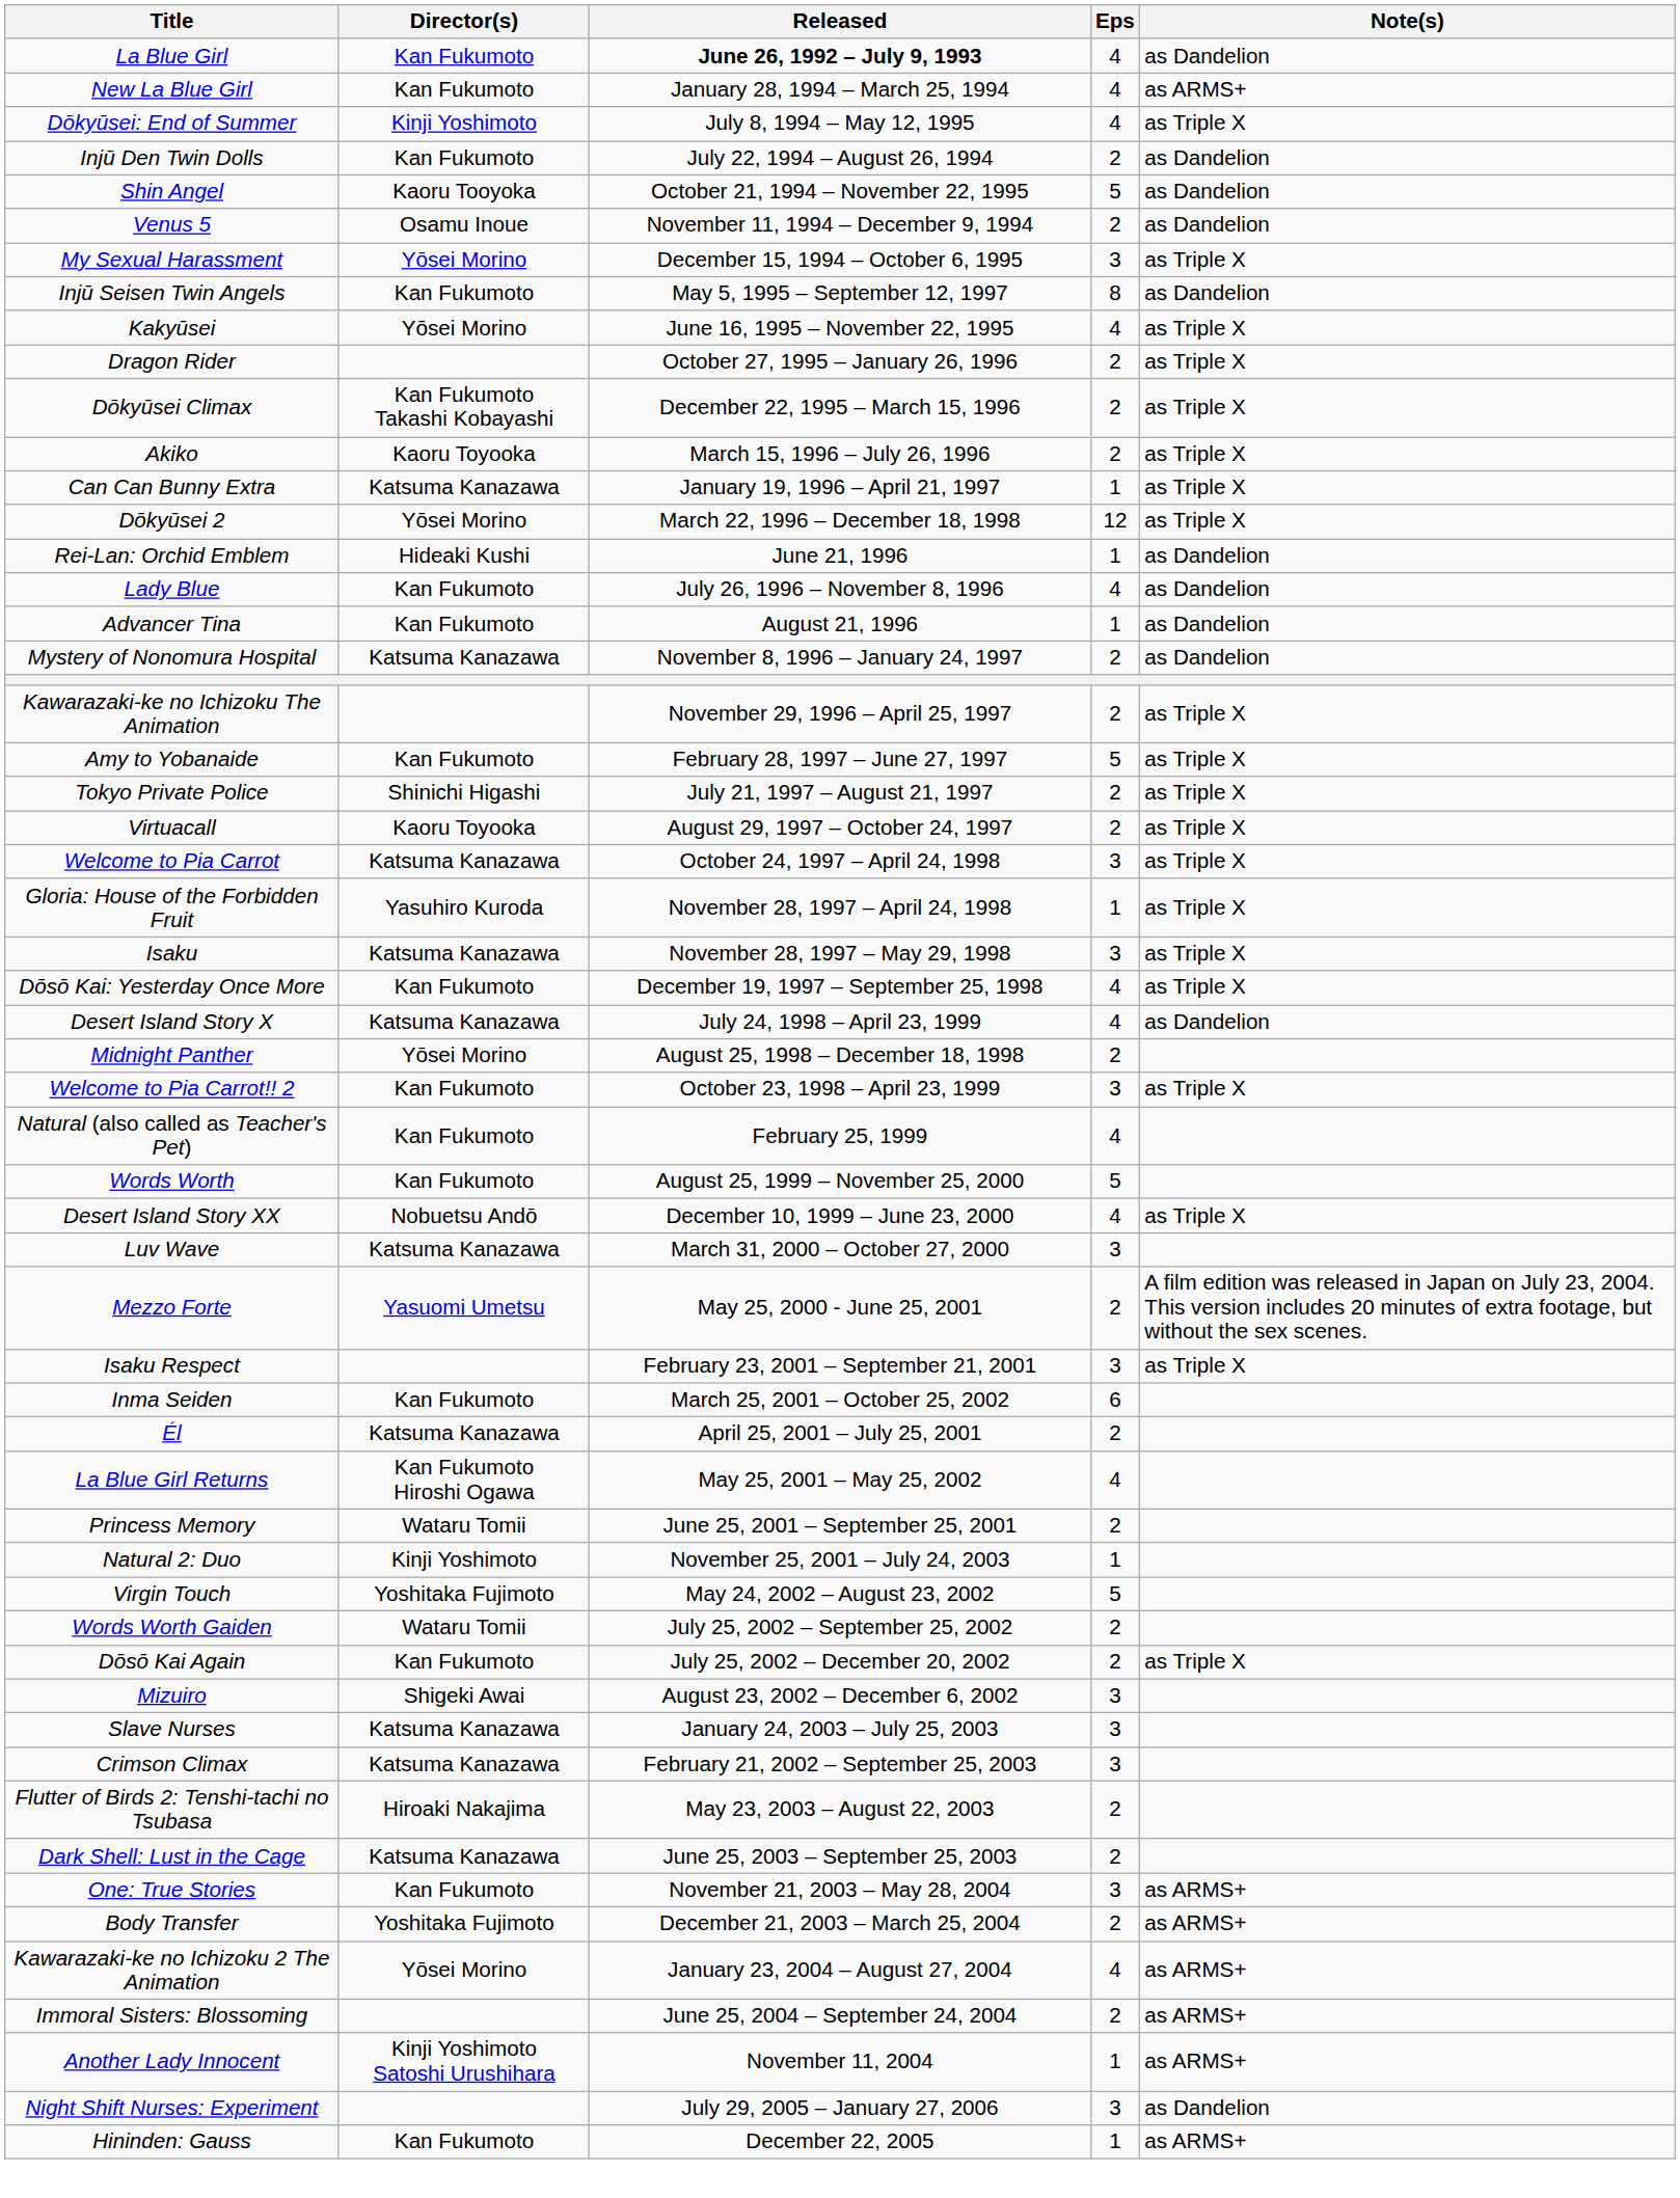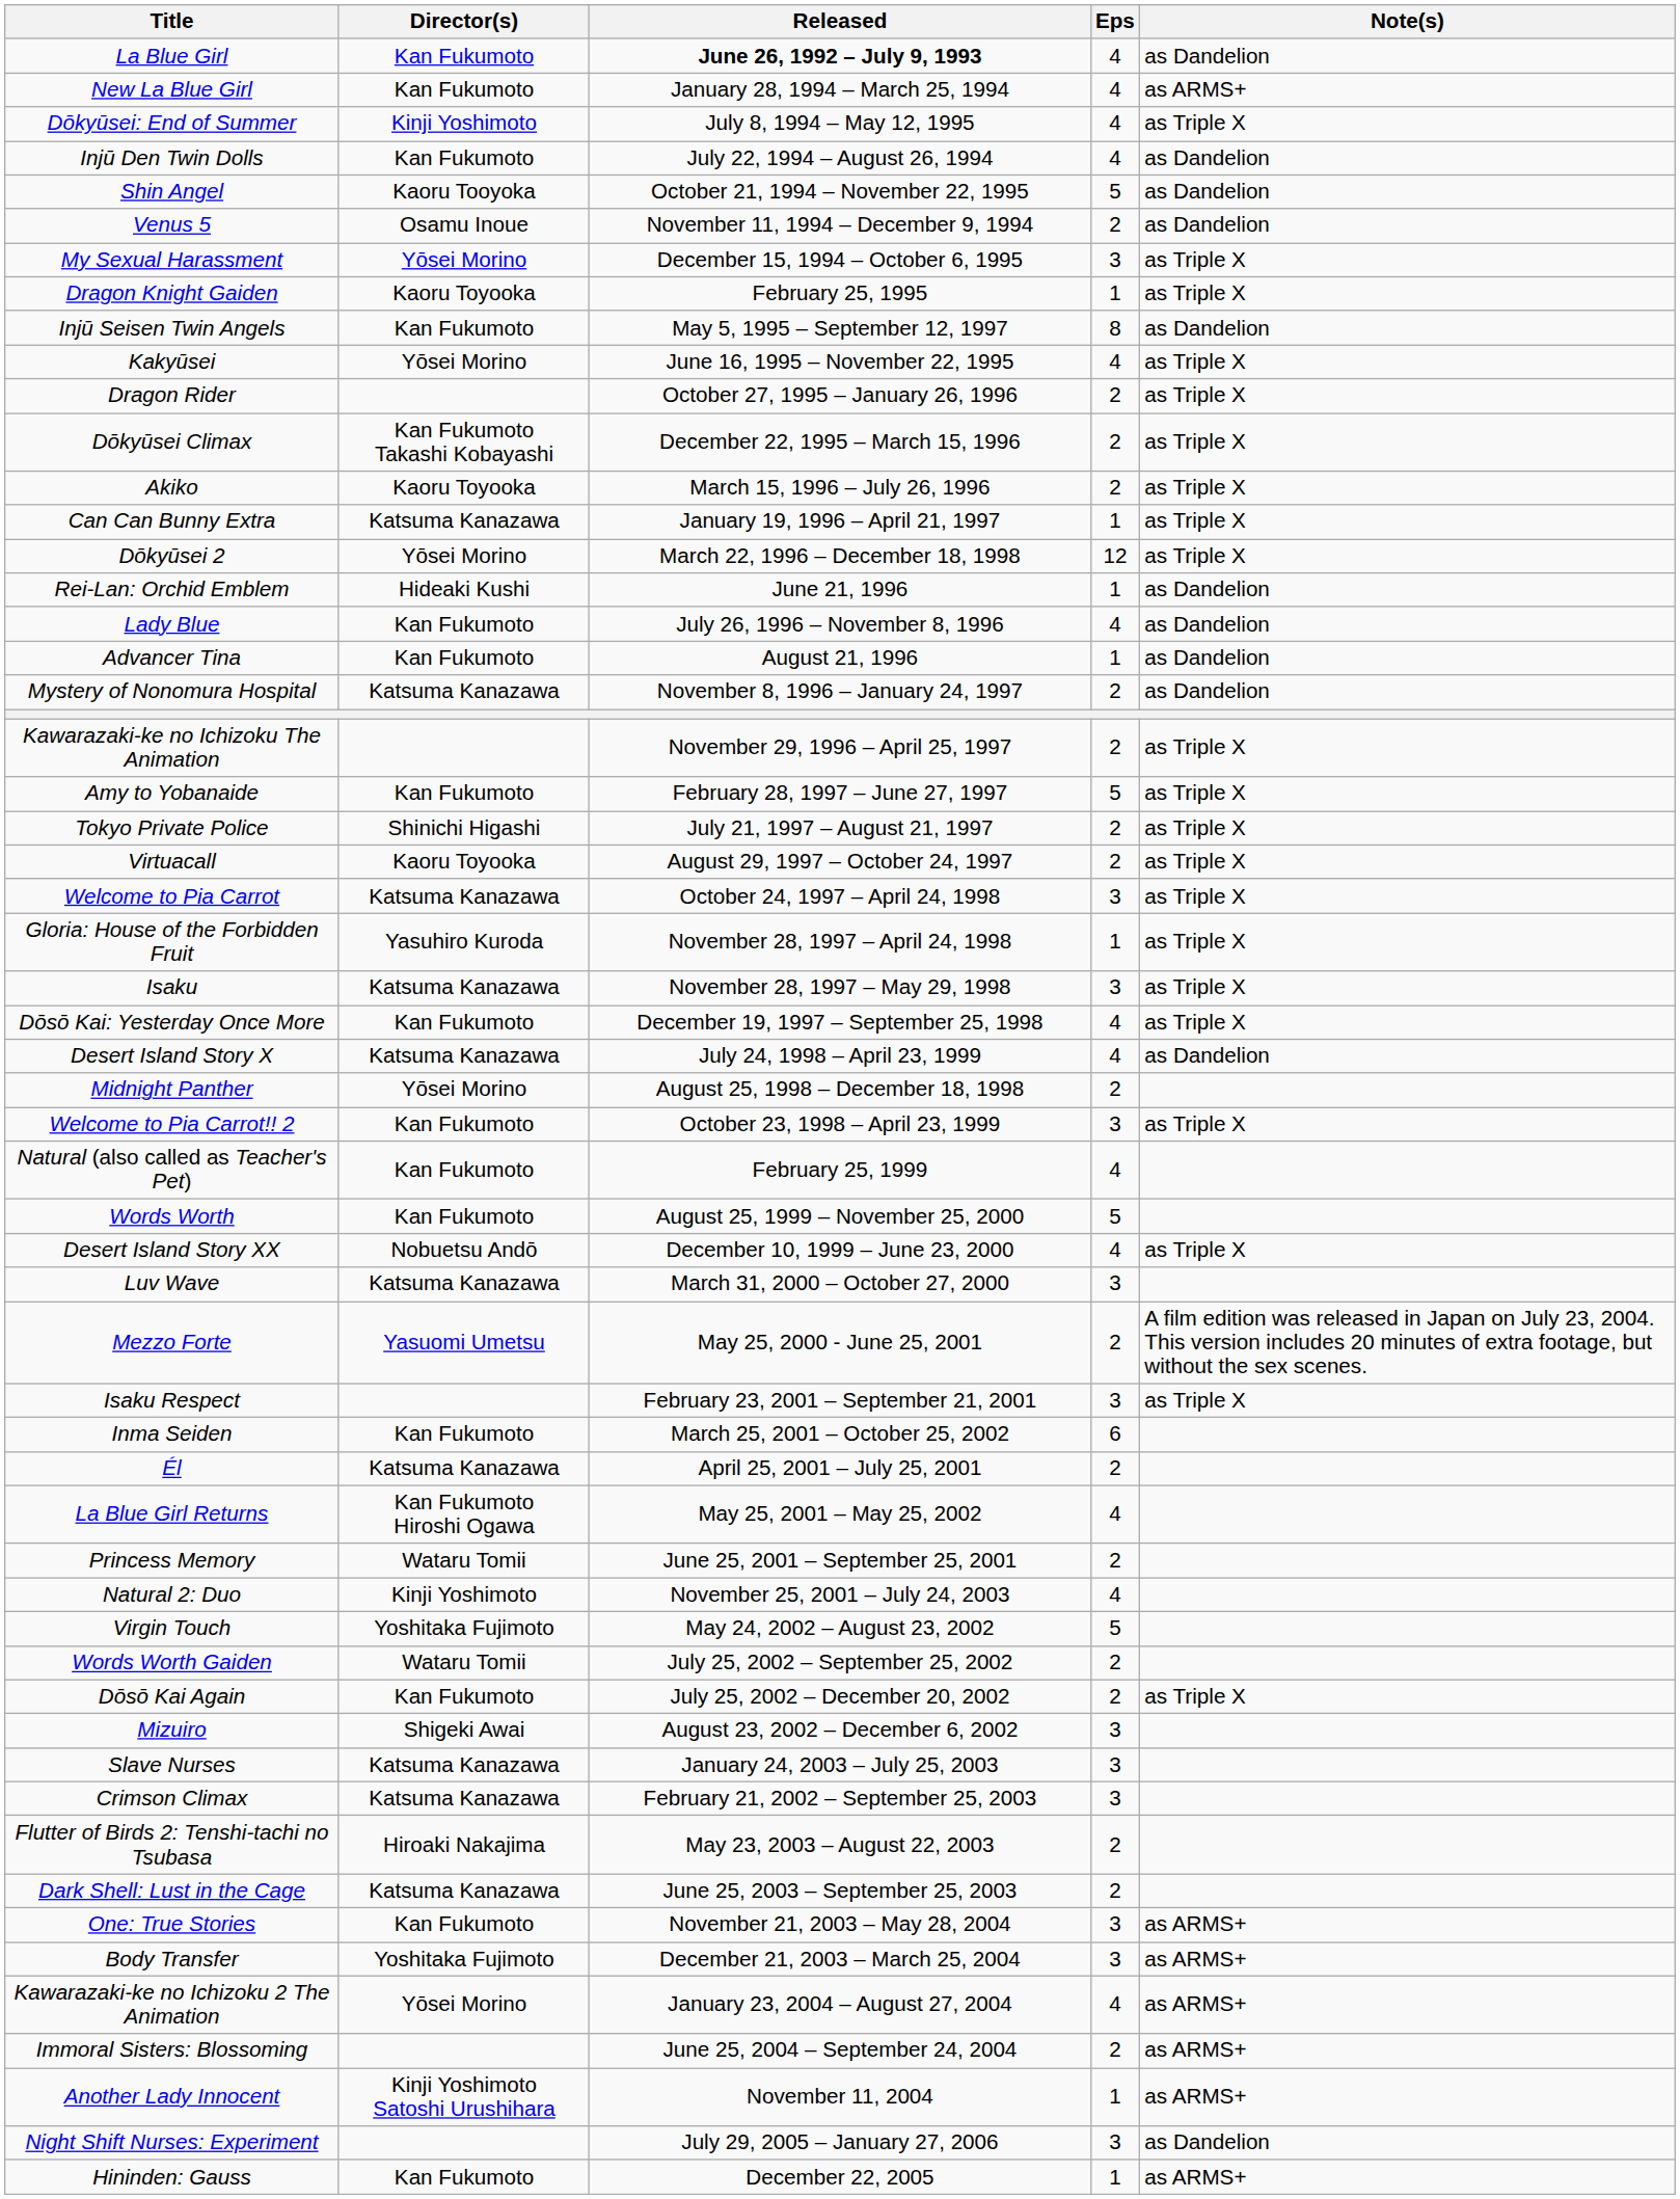Injū Den Twin Dolls | Eps: 2 -> 4
+ row: Dragon Knight Gaiden | Kaoru Toyooka | February 25, 1995 | 1 | as Triple X
Natural 2: Duo | Eps: 1 -> 4
Body Transfer | Eps: 2 -> 3
